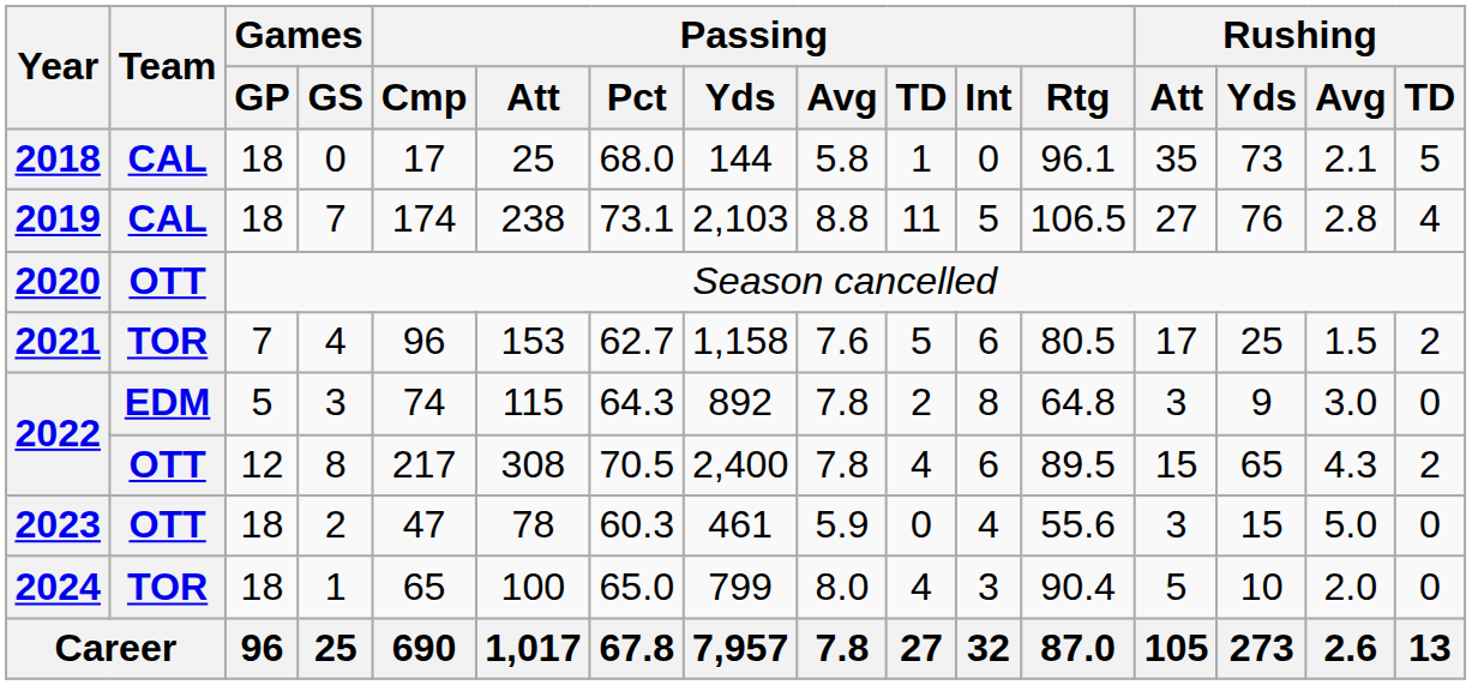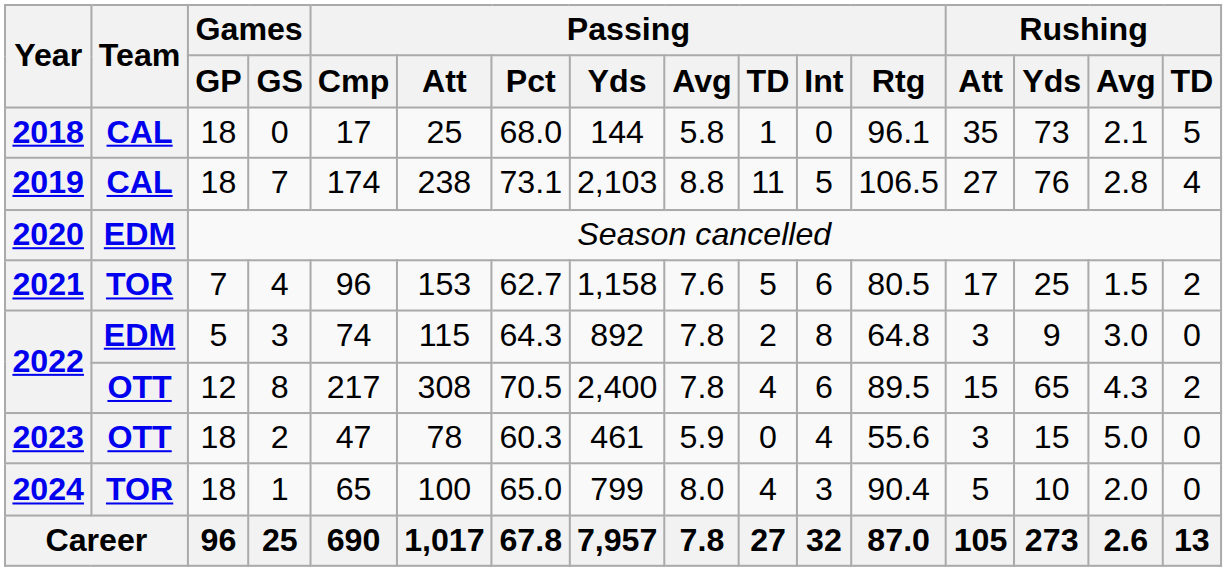Season cancelled | Team: OTT -> EDM
